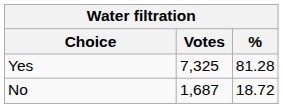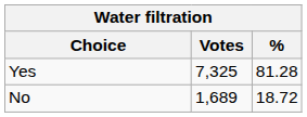No | Votes: 1,687 -> 1,689
